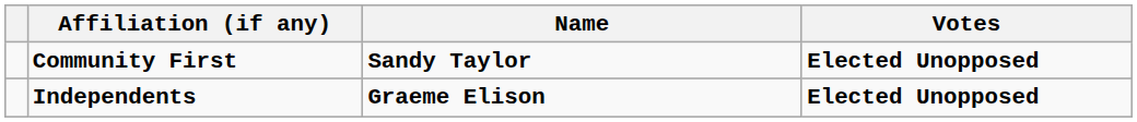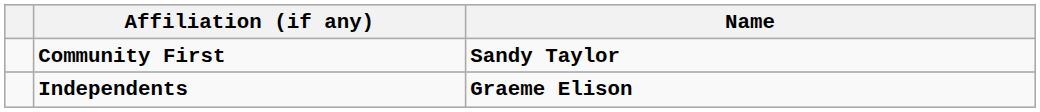- column: Votes | Elected Unopposed | Elected Unopposed
